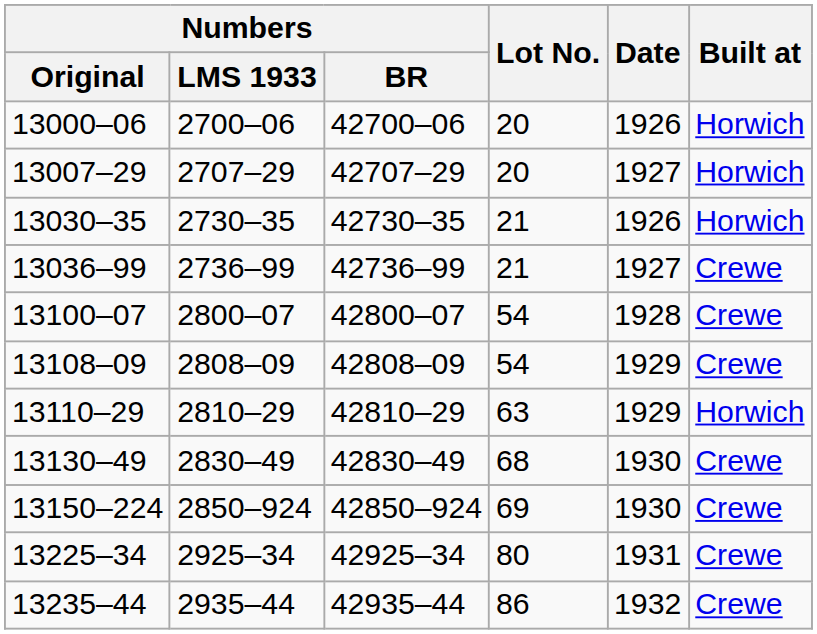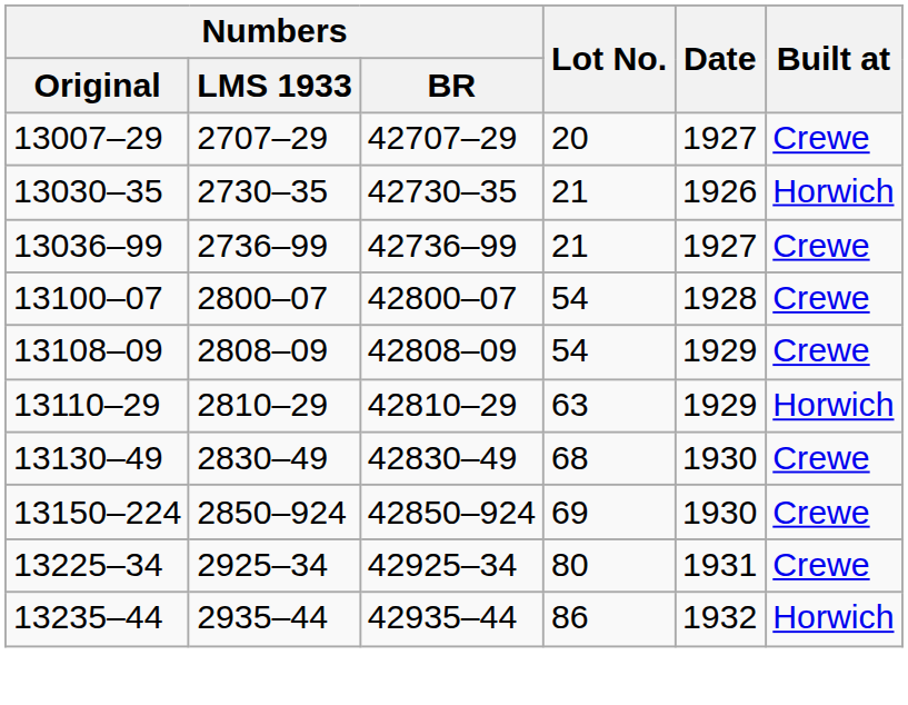- row: 13000–06 | 2700–06 | 42700–06 | 20 | 1926 | Horwich
13007–29 | Built at: Horwich -> Crewe
13235–44 | Built at: Crewe -> Horwich
